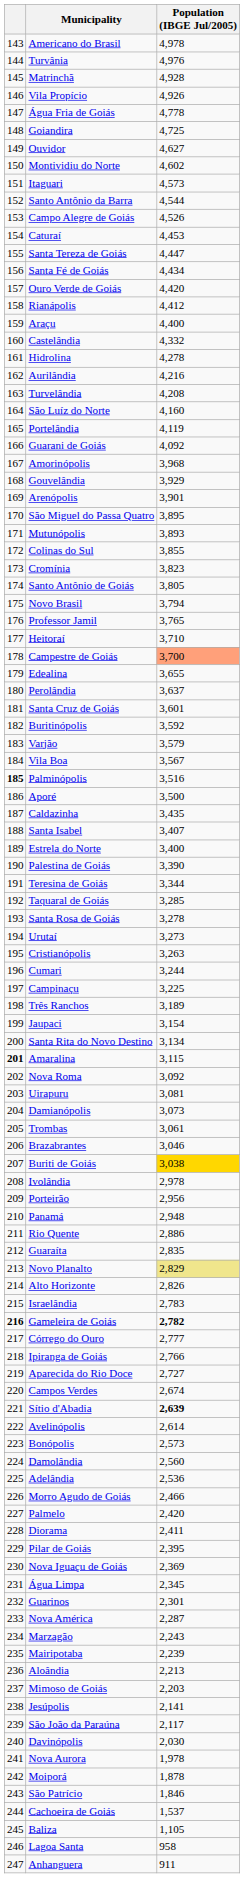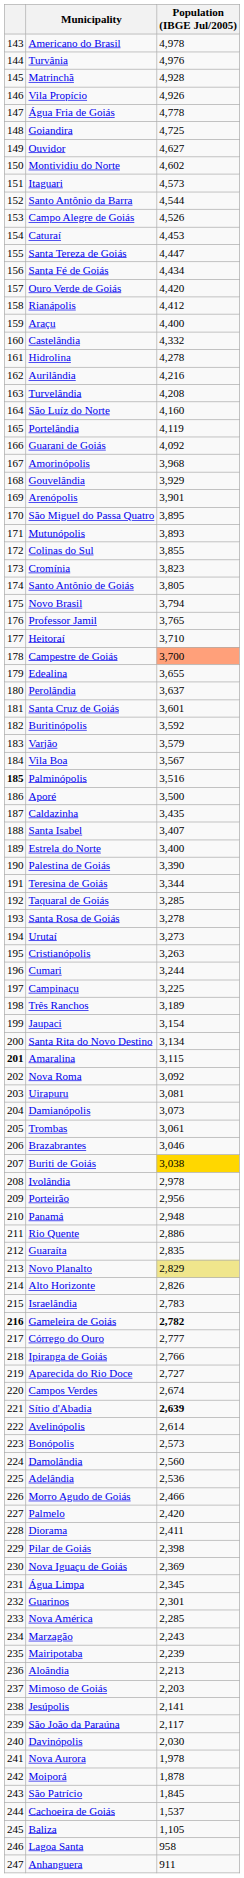Pilar de Goiás | Population (IBGE Jul/2005): 2,395 -> 2,398
Nova América | Population (IBGE Jul/2005): 2,287 -> 2,285
São Patrício | Population (IBGE Jul/2005): 1,846 -> 1,845
